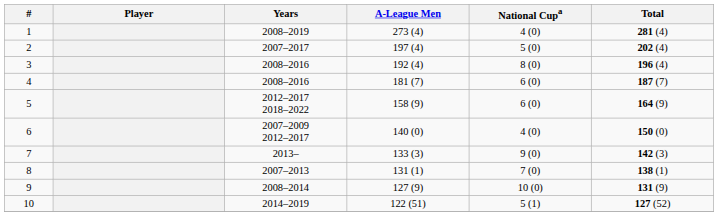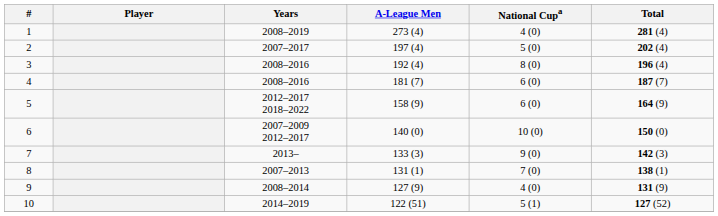6 | National Cupa: 4 (0) -> 10 (0)
9 | National Cupa: 10 (0) -> 4 (0)
